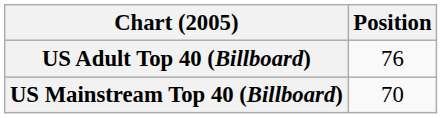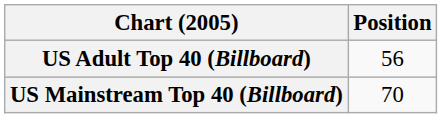US Adult Top 40 (Billboard) | Position: 76 -> 56
